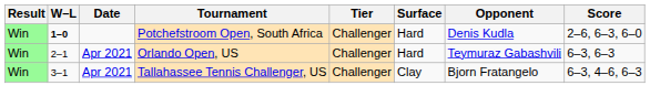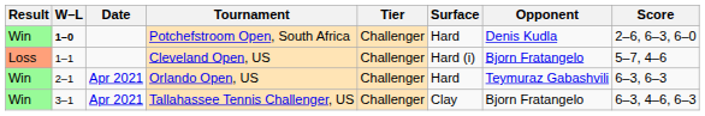+ row: Loss | 1–1 | Cleveland Open, US | Challenger | Hard (i) | Bjorn Fratangelo | 5–7, 4–6
